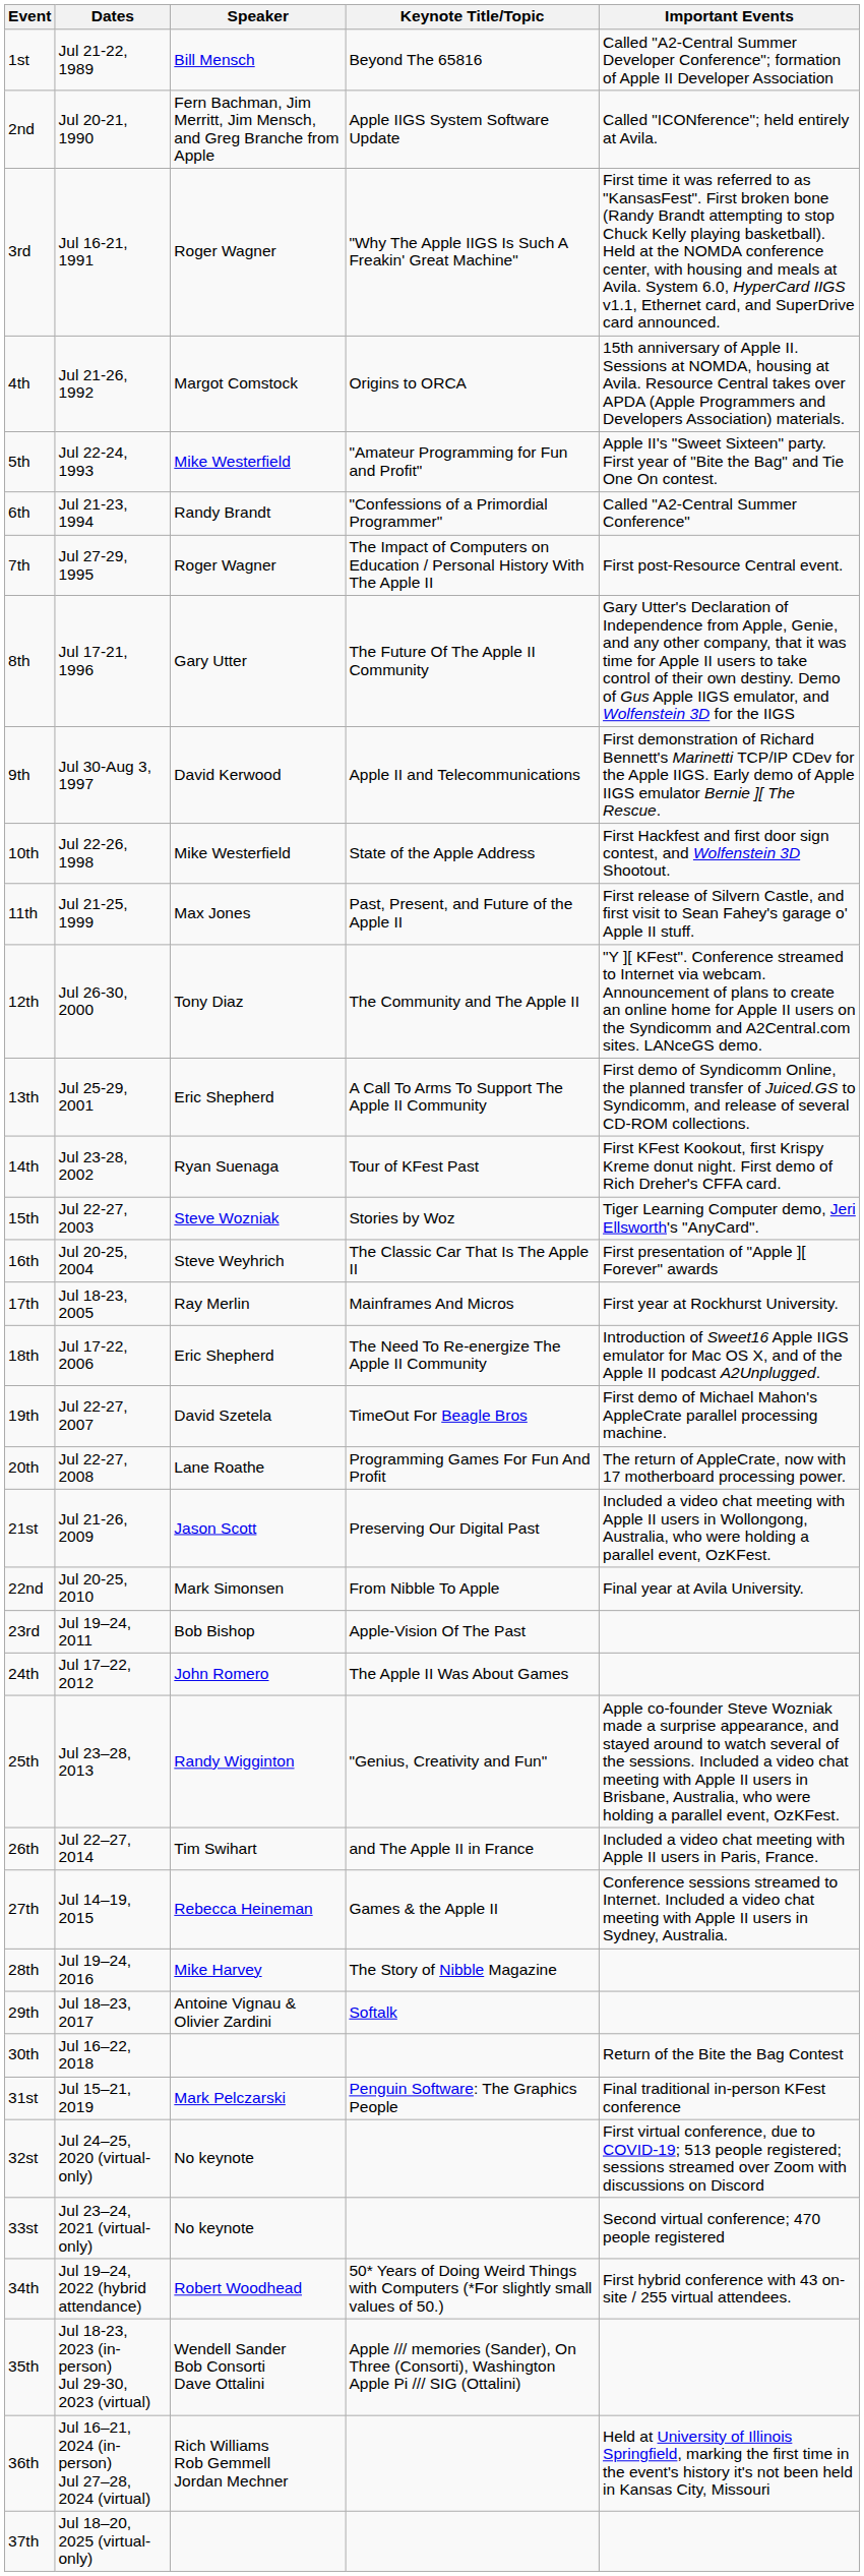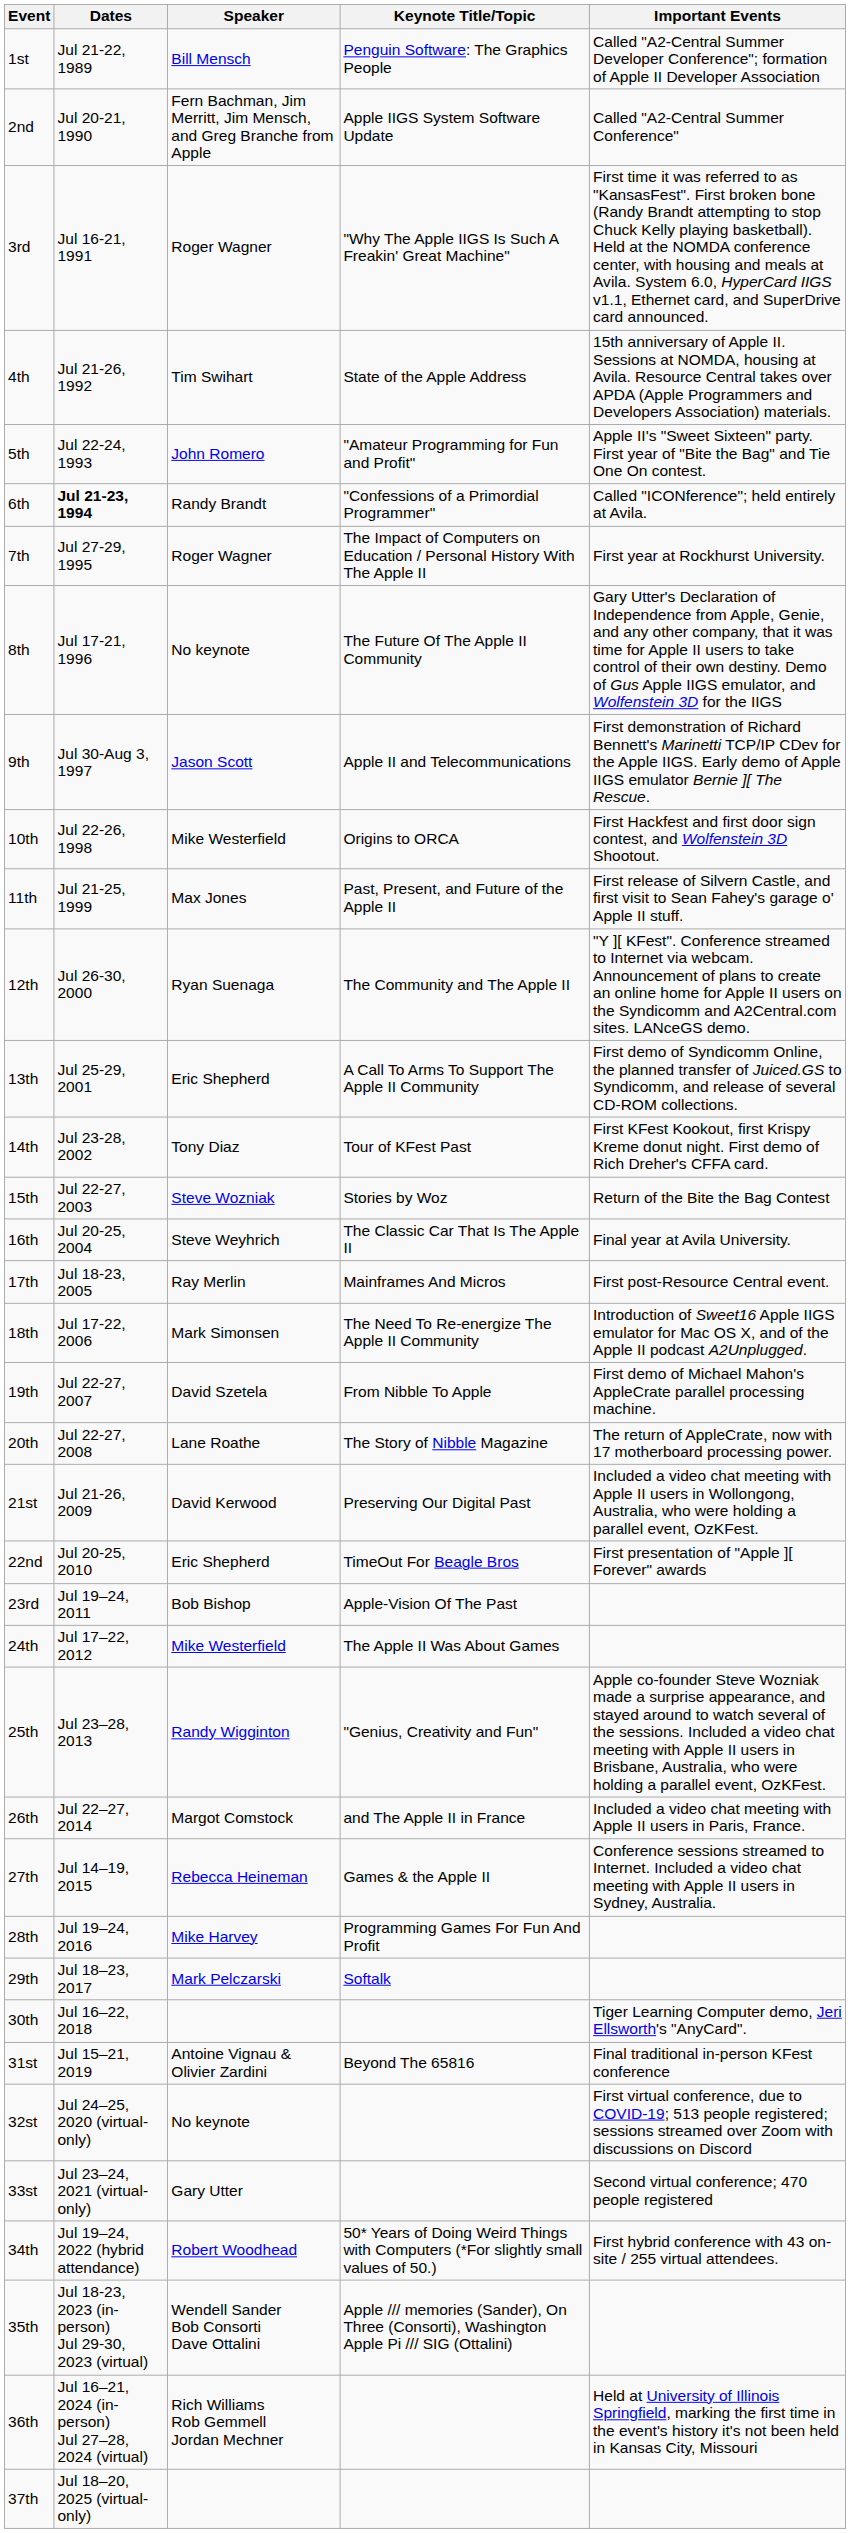1st | Keynote Title/Topic: Beyond The 65816 -> Penguin Software: The Graphics People
2nd | Important Events: Called "ICONference"; held entirely at Avila. -> Called "A2-Central Summer Conference"
4th | Speaker: Margot Comstock -> Tim Swihart
4th | Keynote Title/Topic: Origins to ORCA -> State of the Apple Address
5th | Speaker: Mike Westerfield -> John Romero
6th | Dates: normal -> bold
6th | Important Events: Called "A2-Central Summer Conference" -> Called "ICONference"; held entirely at Avila.
7th | Important Events: First post-Resource Central event. -> First year at Rockhurst University.
8th | Speaker: Gary Utter -> No keynote
9th | Speaker: David Kerwood -> Jason Scott
10th | Keynote Title/Topic: State of the Apple Address -> Origins to ORCA
12th | Speaker: Tony Diaz -> Ryan Suenaga
14th | Speaker: Ryan Suenaga -> Tony Diaz
15th | Important Events: Tiger Learning Computer demo, Jeri Ellsworth's "AnyCard". -> Return of the Bite the Bag Contest
16th | Important Events: First presentation of "Apple ][ Forever" awards -> Final year at Avila University.
17th | Important Events: First year at Rockhurst University. -> First post-Resource Central event.
18th | Speaker: Eric Shepherd -> Mark Simonsen
19th | Keynote Title/Topic: TimeOut For Beagle Bros -> From Nibble To Apple
20th | Keynote Title/Topic: Programming Games For Fun And Profit -> The Story of Nibble Magazine
21st | Speaker: Jason Scott -> David Kerwood
22nd | Speaker: Mark Simonsen -> Eric Shepherd
22nd | Keynote Title/Topic: From Nibble To Apple -> TimeOut For Beagle Bros
22nd | Important Events: Final year at Avila University. -> First presentation of "Apple ][ Forever" awards
24th | Speaker: John Romero -> Mike Westerfield
26th | Speaker: Tim Swihart -> Margot Comstock
28th | Keynote Title/Topic: The Story of Nibble Magazine -> Programming Games For Fun And Profit
29th | Speaker: Antoine Vignau & Olivier Zardini -> Mark Pelczarski
30th | Important Events: Return of the Bite the Bag Contest -> Tiger Learning Computer demo, Jeri Ellsworth's "AnyCard".
31st | Speaker: Mark Pelczarski -> Antoine Vignau & Olivier Zardini
31st | Keynote Title/Topic: Penguin Software: The Graphics People -> Beyond The 65816
33st | Speaker: No keynote -> Gary Utter
